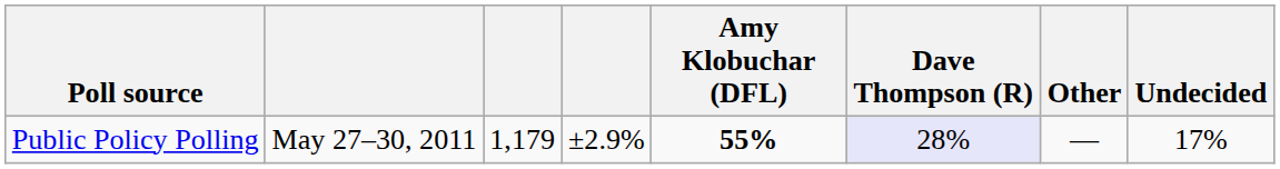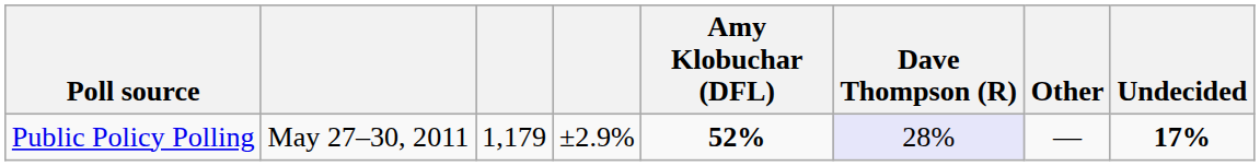Public Policy Polling | Amy Klobuchar (DFL): 55% -> 52%
Public Policy Polling | Undecided: normal -> bold
